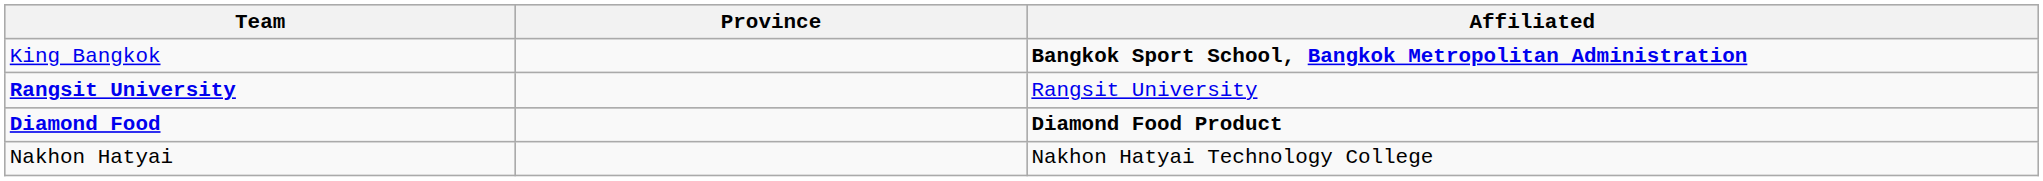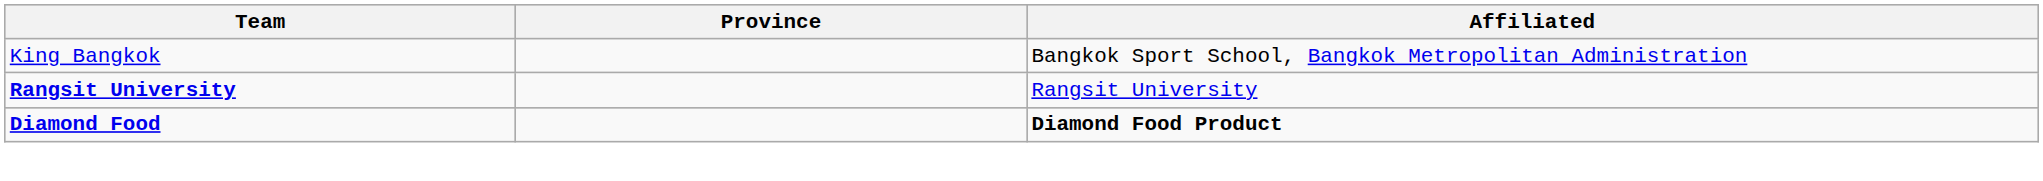King Bangkok | Affiliated: bold -> normal
- row: Nakhon Hatyai | Nakhon Hatyai Technology College
